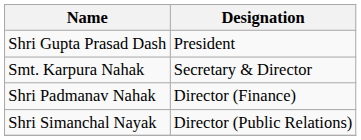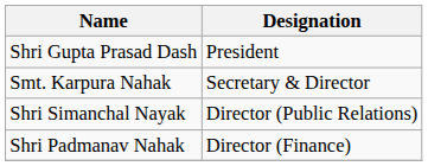rows swapped: Shri Padmanav Nahak <-> Shri Simanchal Nayak
